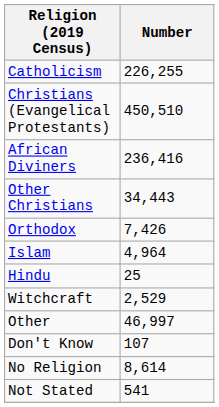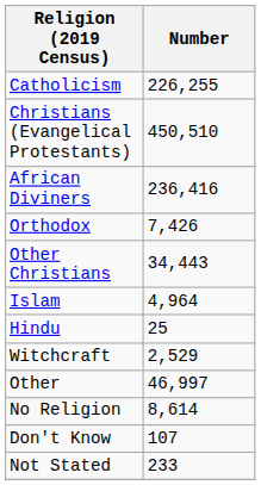rows swapped: Orthodox <-> Other Christians
rows swapped: No Religion <-> Don't Know
Not Stated | Number: 541 -> 233
